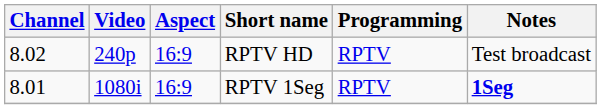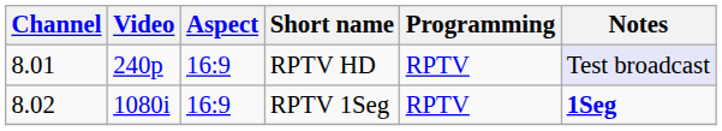RPTV HD | Channel: 8.02 -> 8.01
RPTV HD | Notes: no background -> lavender background
RPTV 1Seg | Channel: 8.01 -> 8.02
